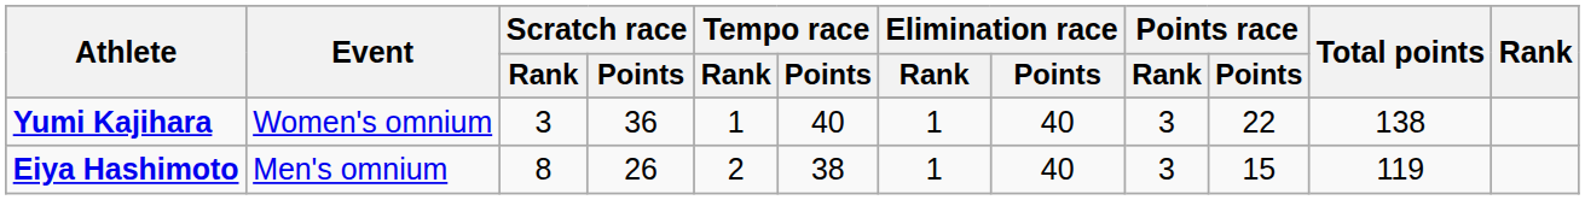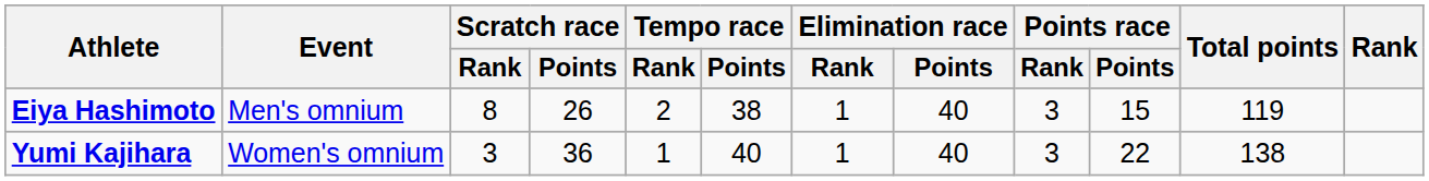rows swapped: Eiya Hashimoto <-> Yumi Kajihara
